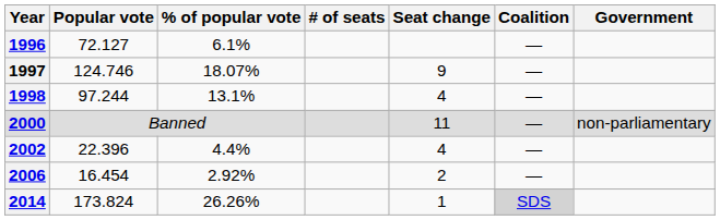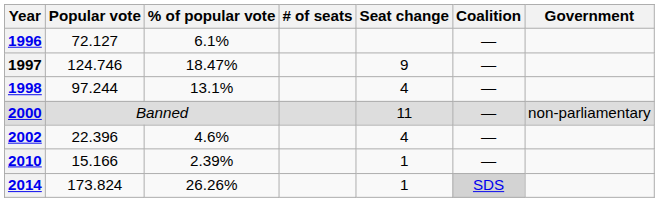1997 | % of popular vote: 18.07% -> 18.47%
2002 | % of popular vote: 4.4% -> 4.6%
- row: 2006 | 16.454 | 2.92% | 2 | —
+ row: 2010 | 15.166 | 2.39% | 1 | —
